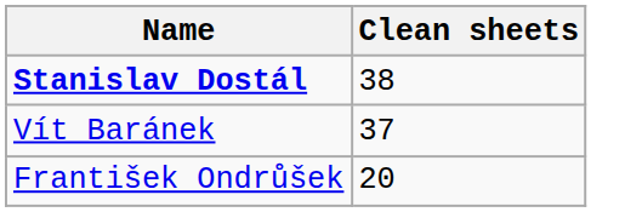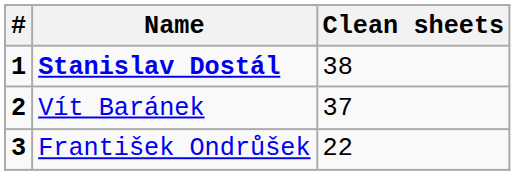+ column: # | 1 | 2 | 3
František Ondrůšek | Clean sheets: 20 -> 22
